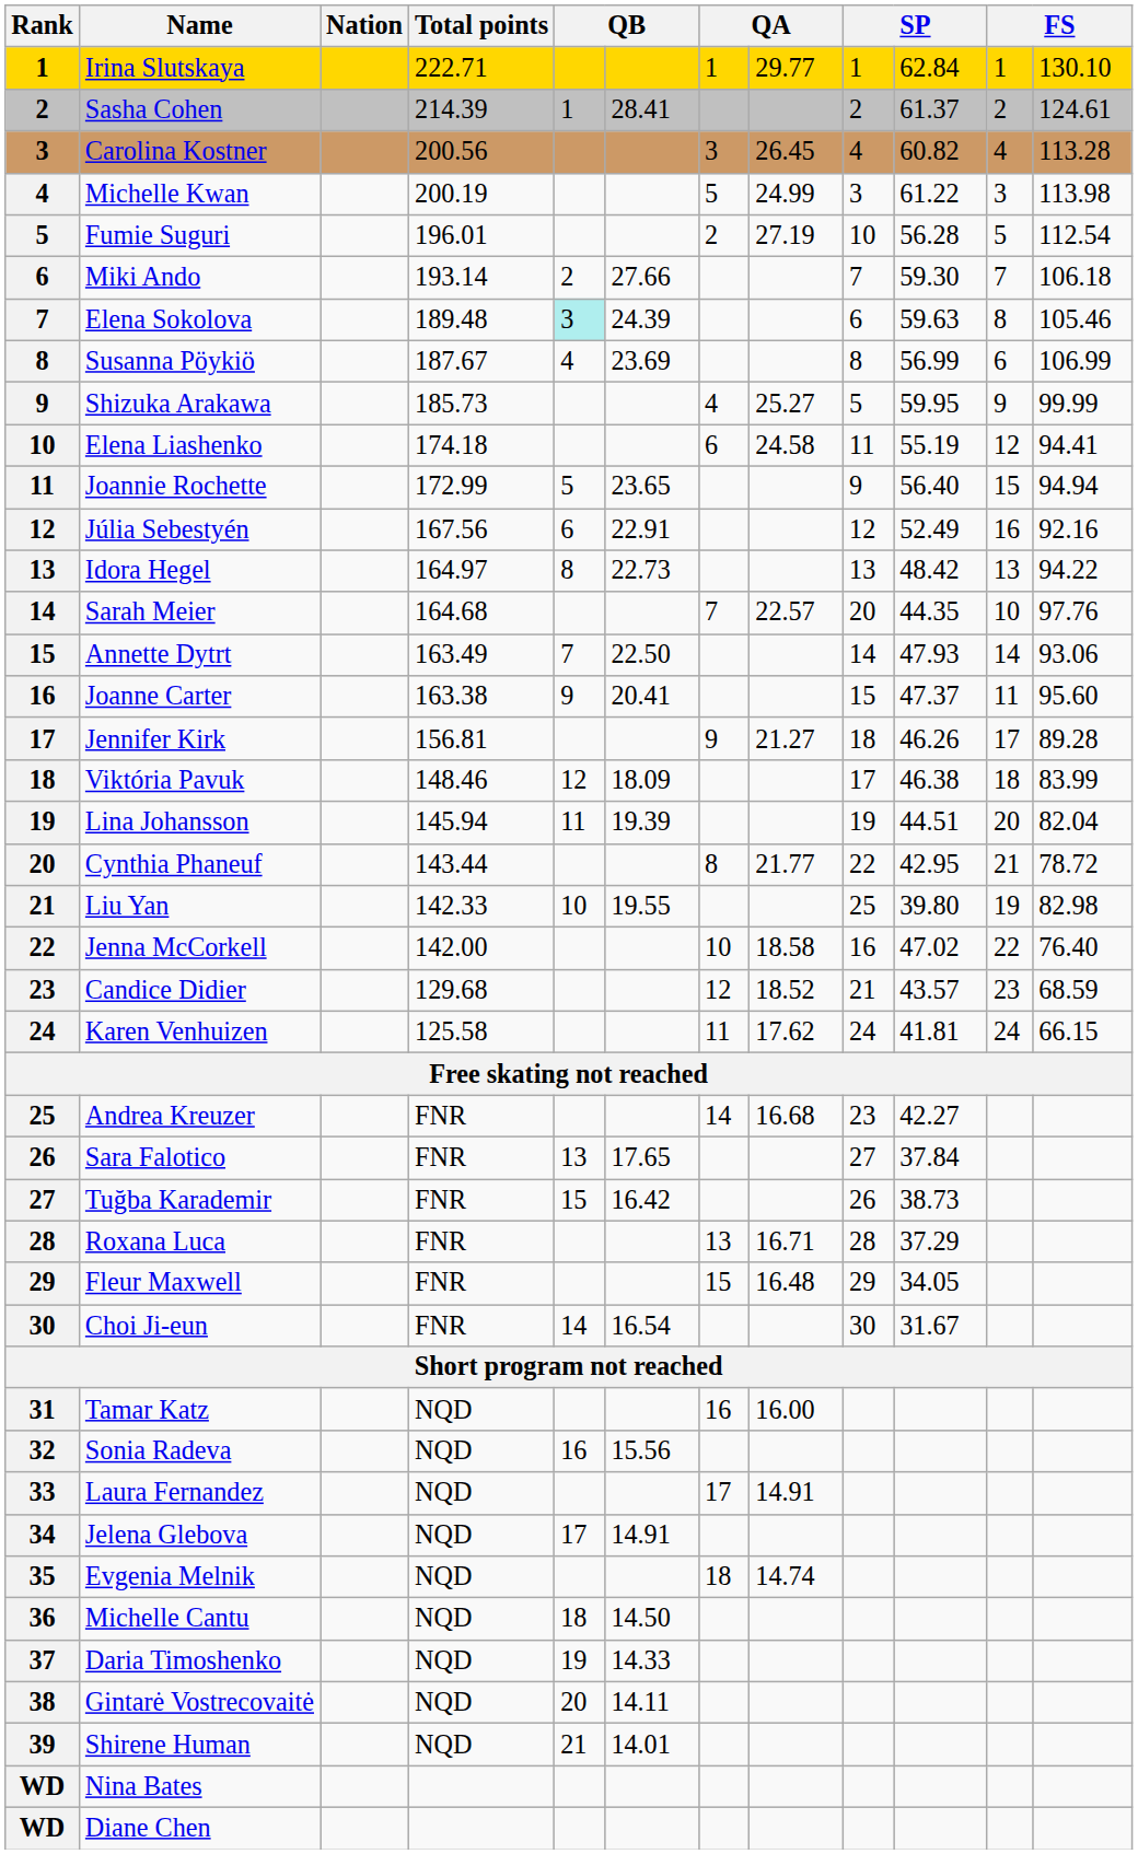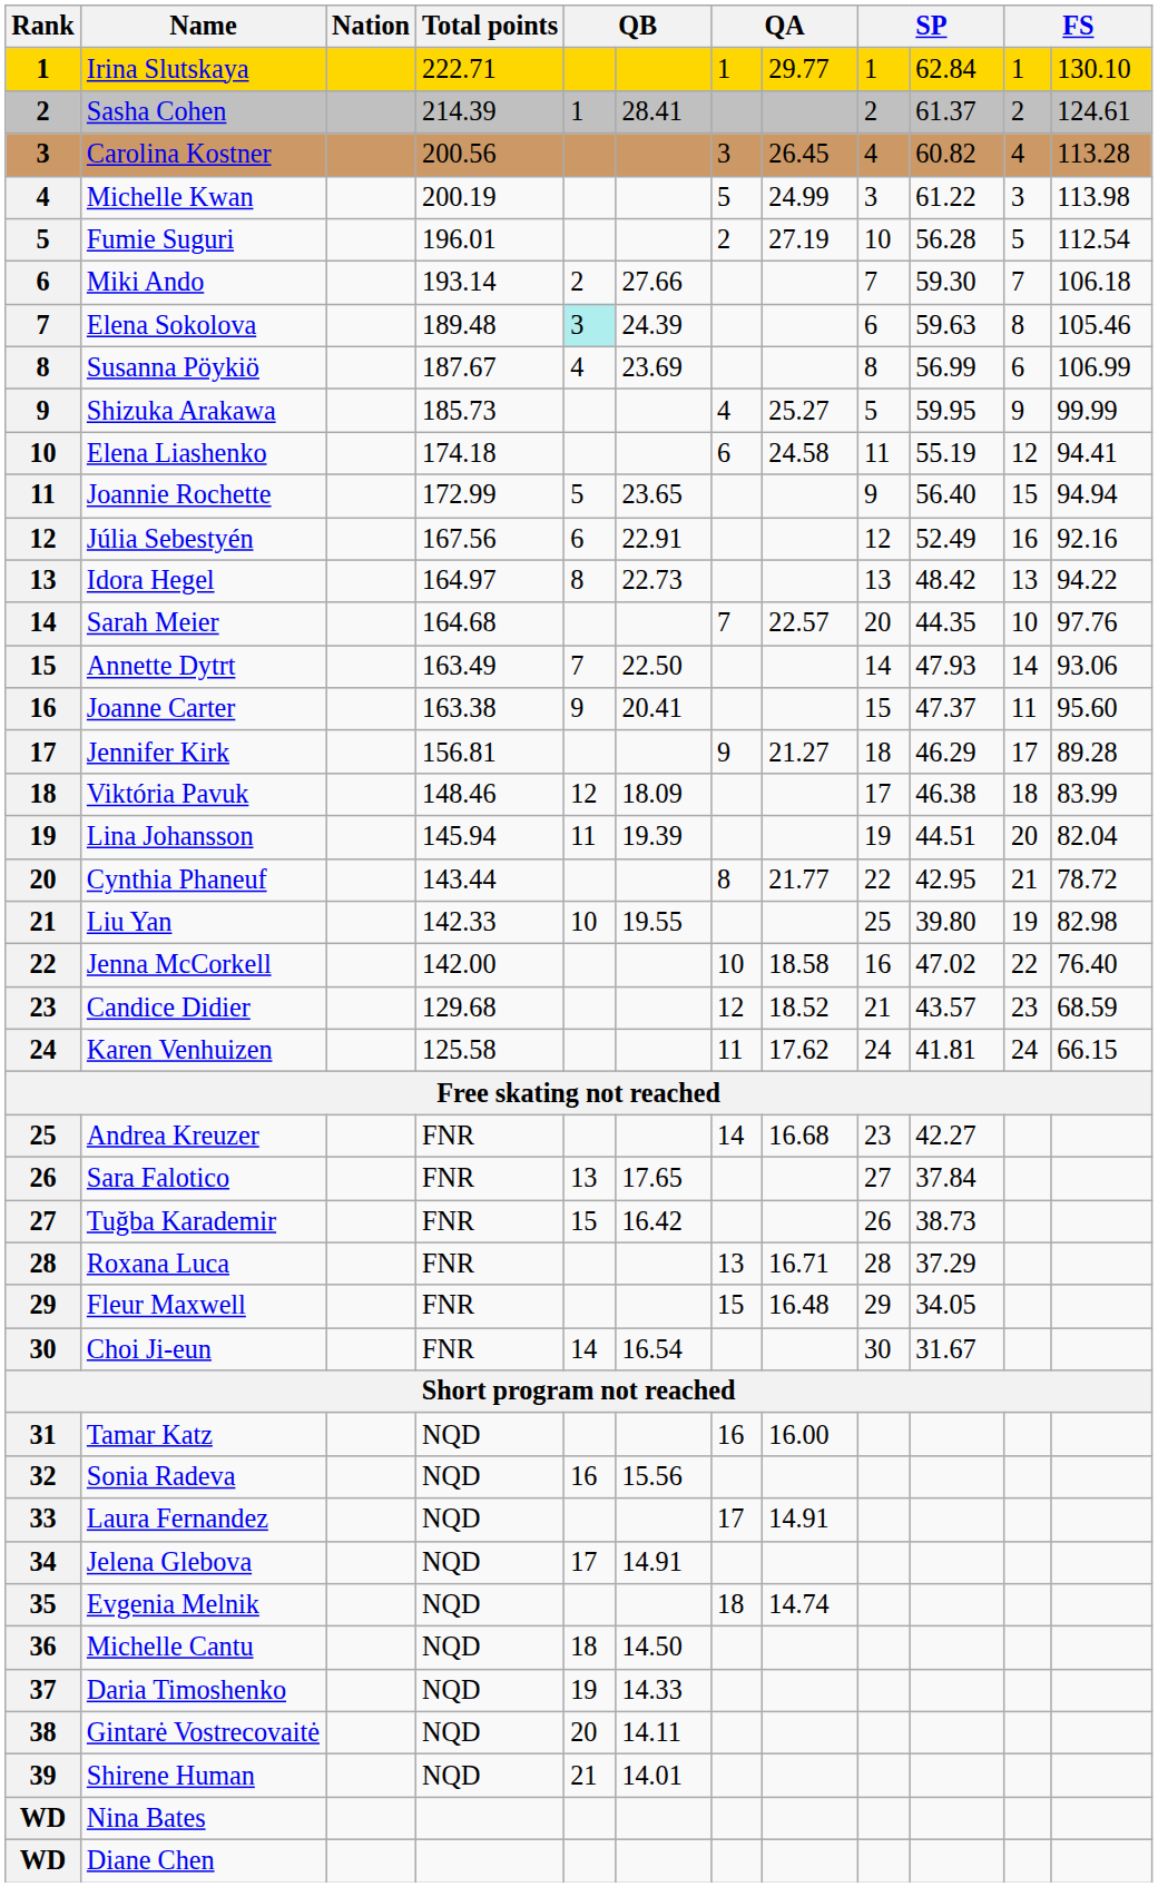Jennifer Kirk | column 10: 46.26 -> 46.29
